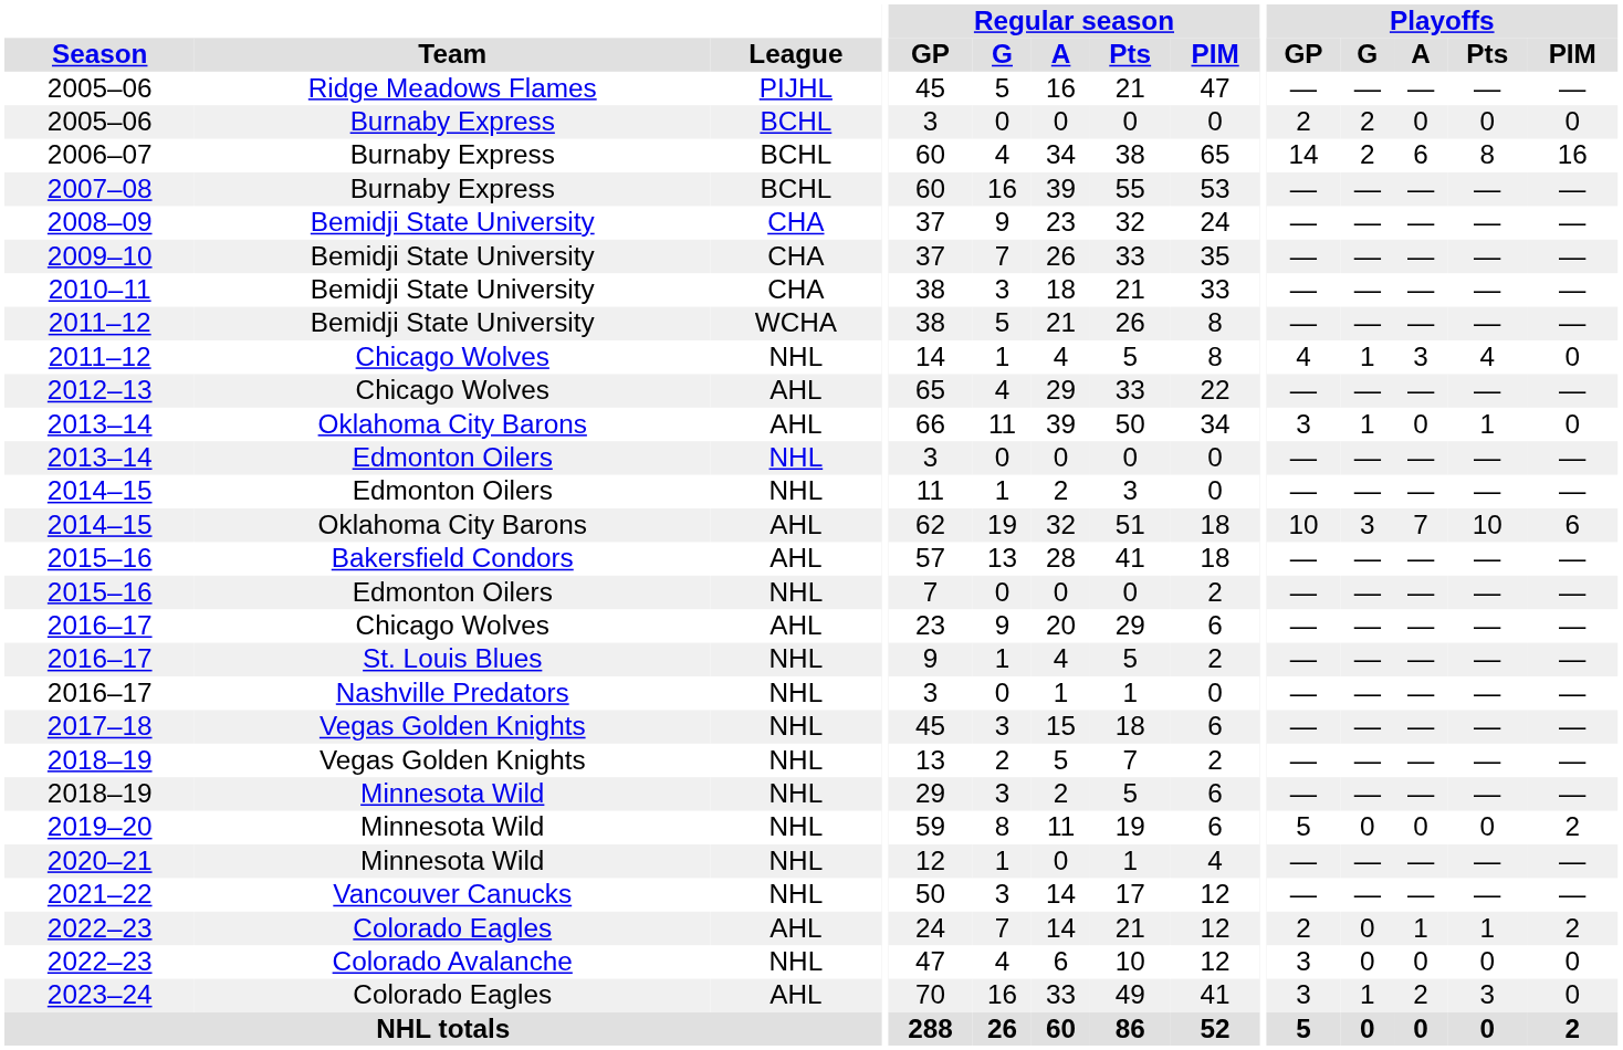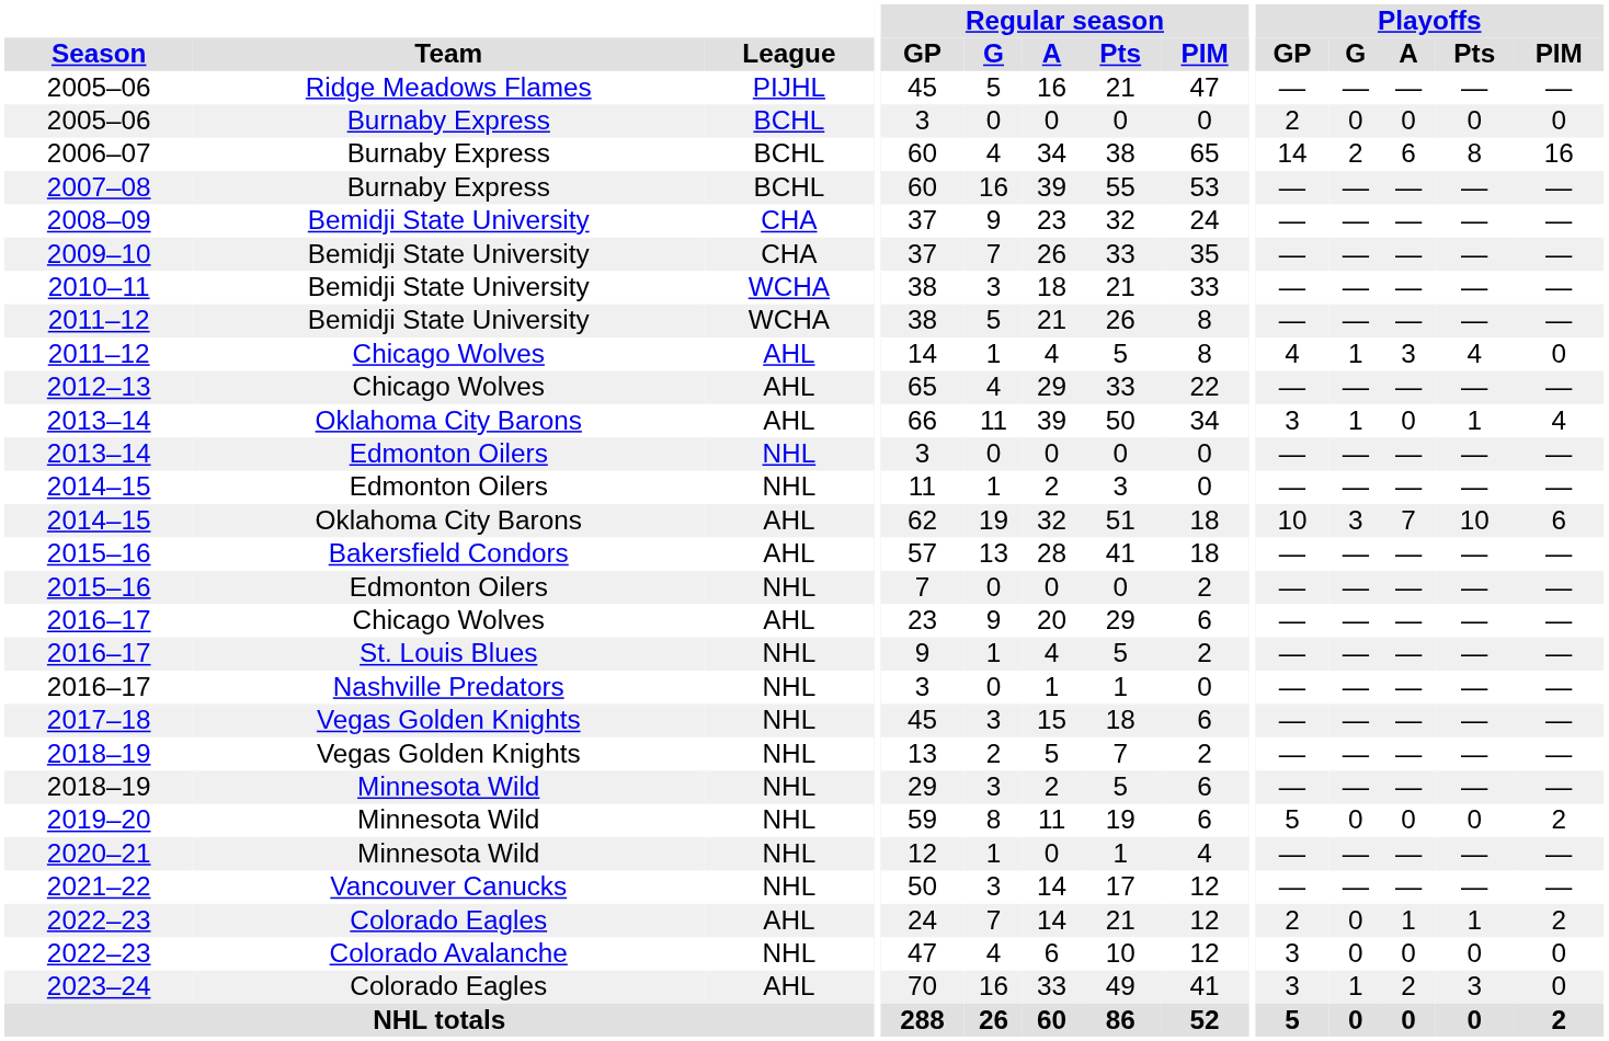2005–06 / Burnaby Express | Playoffs / G: 2 -> 0
2010–11 | League: CHA -> WCHA
2011–12 / Chicago Wolves | League: NHL -> AHL
2013–14 / Oklahoma City Barons | Playoffs / PIM: 0 -> 4
